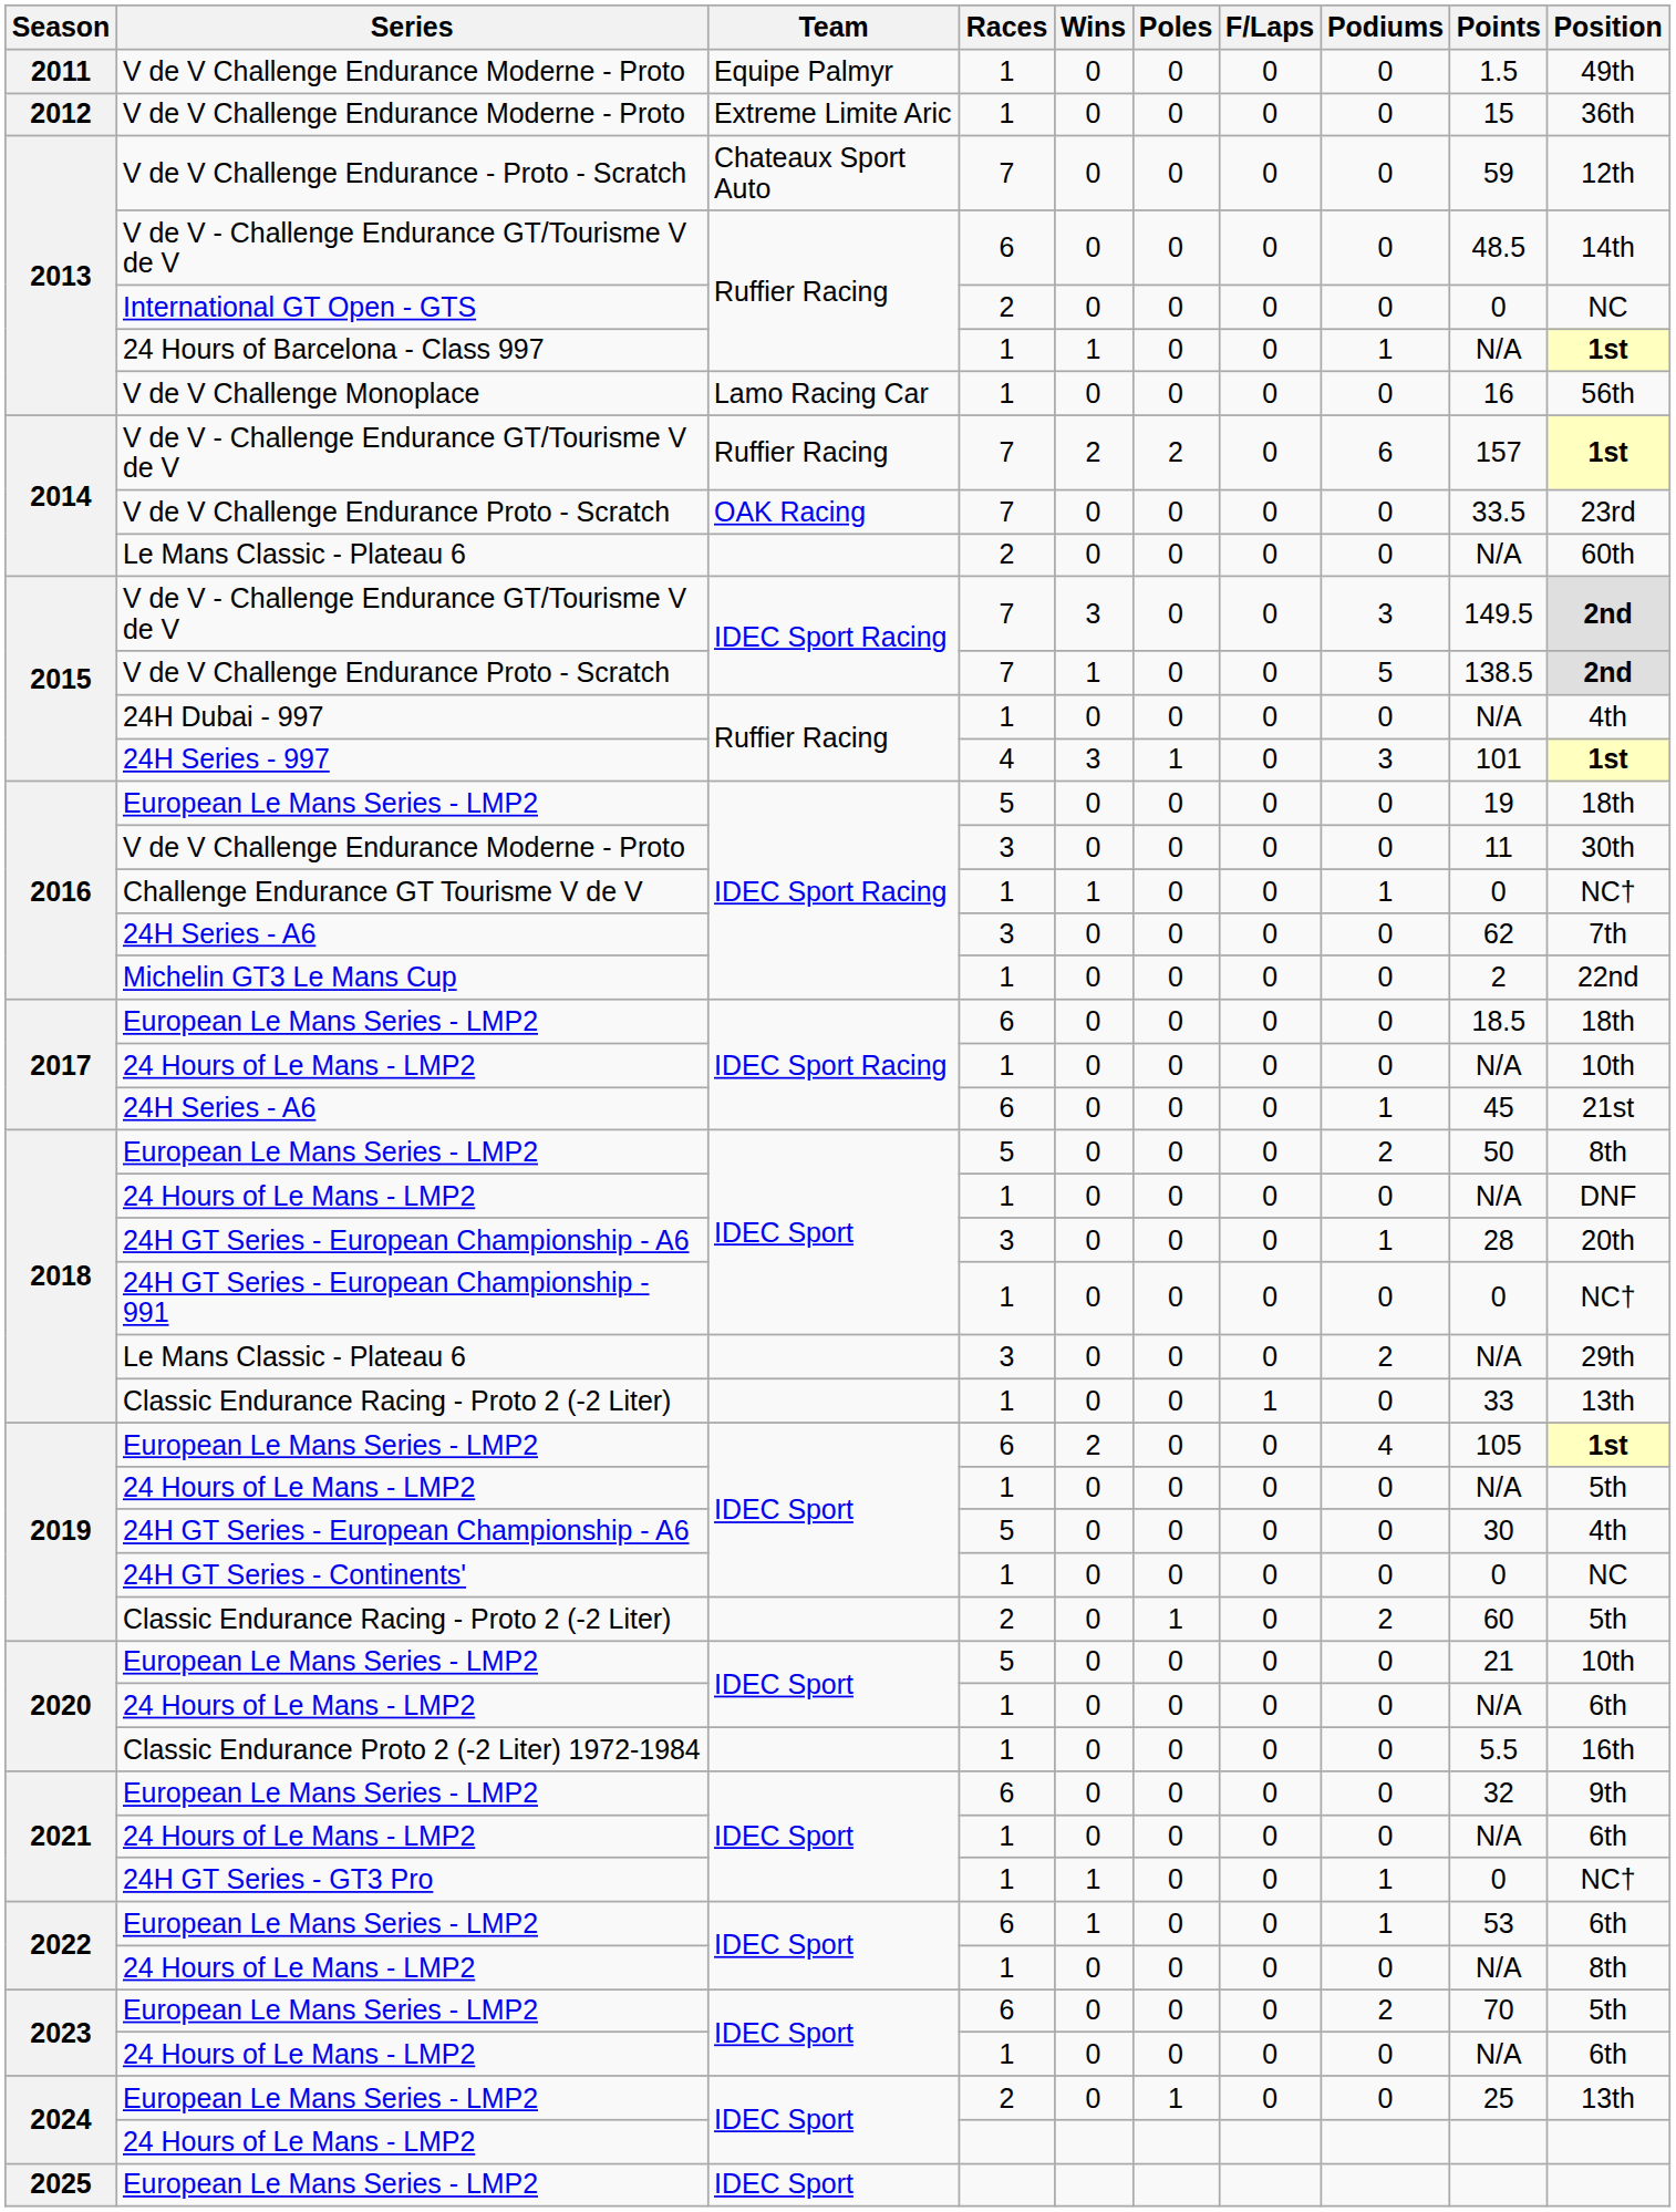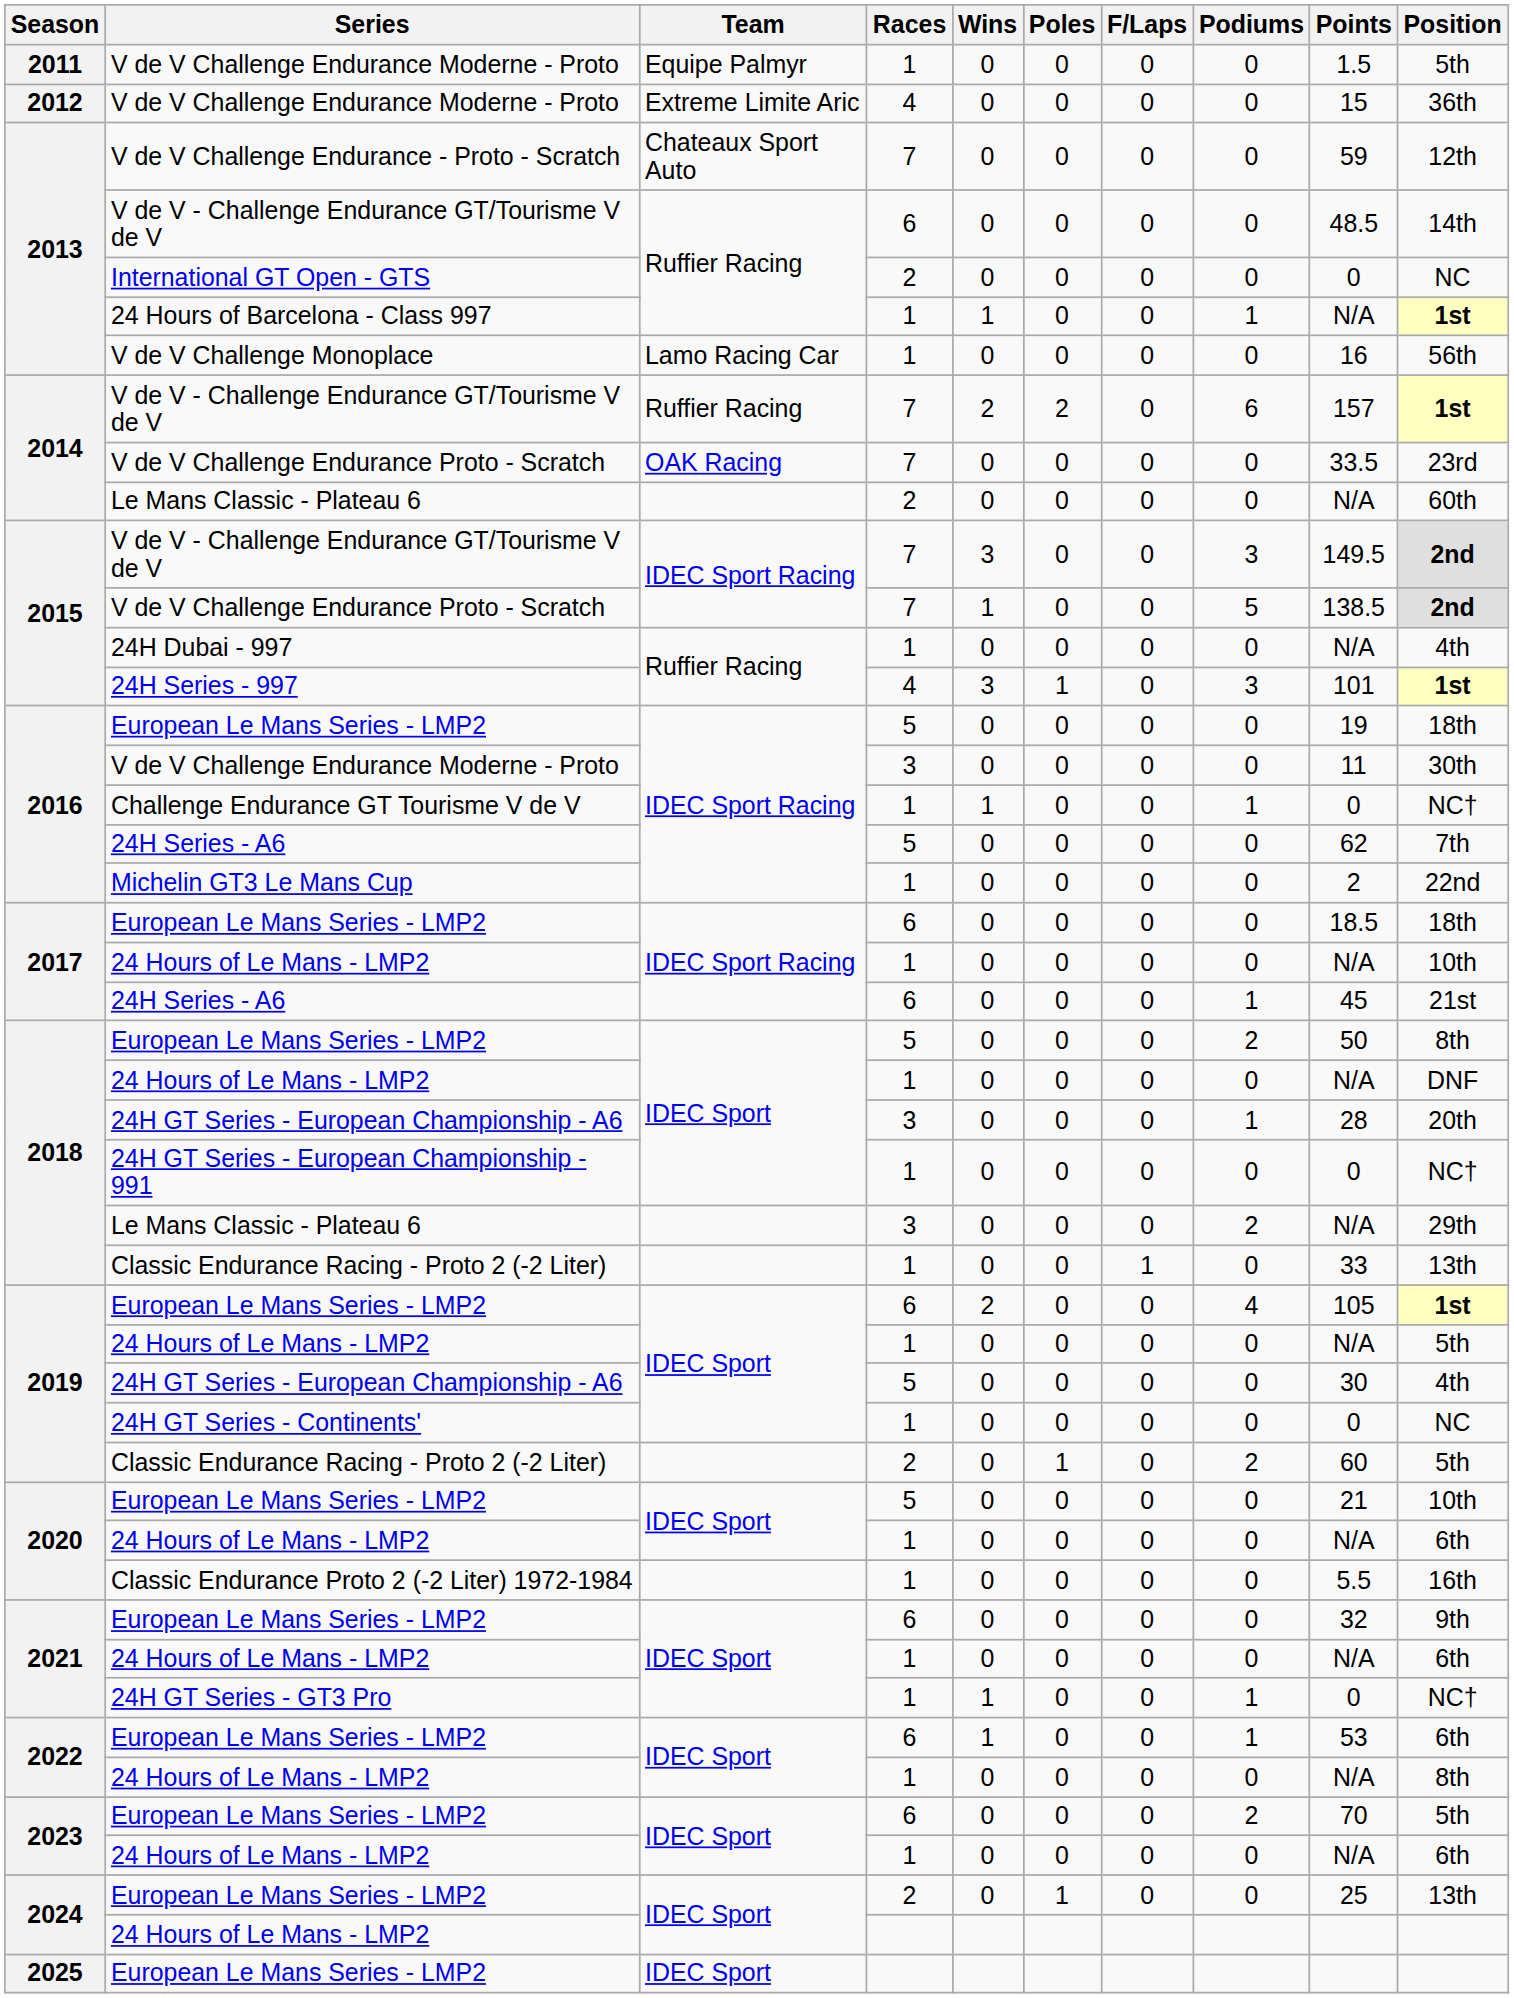2011 / V de V Challenge Endurance Moderne - Proto | Position: 49th -> 5th
2012 / V de V Challenge Endurance Moderne - Proto | Races: 1 -> 4
2016 / 24H Series - A6 | Races: 3 -> 5
